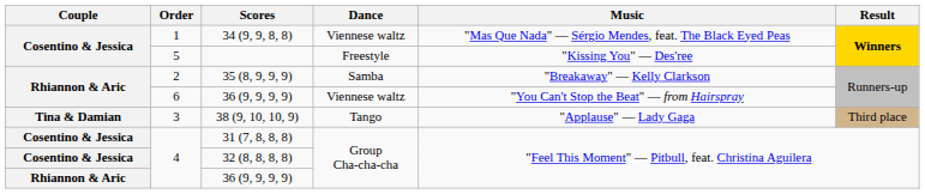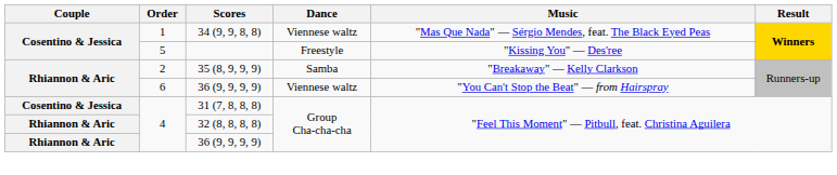- row: Tina & Damian | 3 | 38 (9, 10, 10, 9) | Tango | "Applause" — Lady Gaga | Third place
32 (8, 8, 8, 8) | Couple: Cosentino & Jessica -> Rhiannon & Aric
